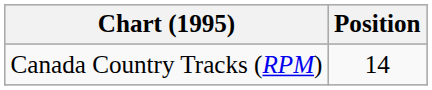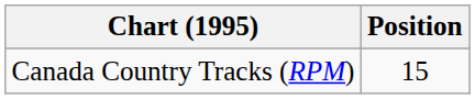Canada Country Tracks (RPM) | Position: 14 -> 15
